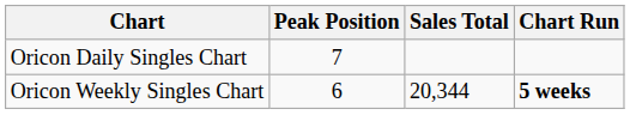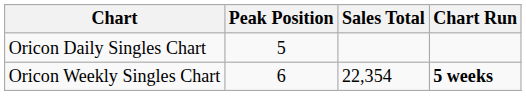Oricon Daily Singles Chart | Peak Position: 7 -> 5
Oricon Weekly Singles Chart | Sales Total: 20,344 -> 22,354
